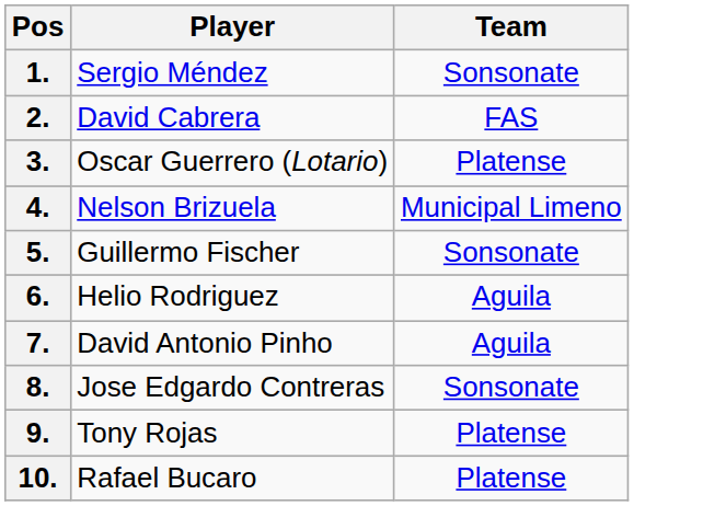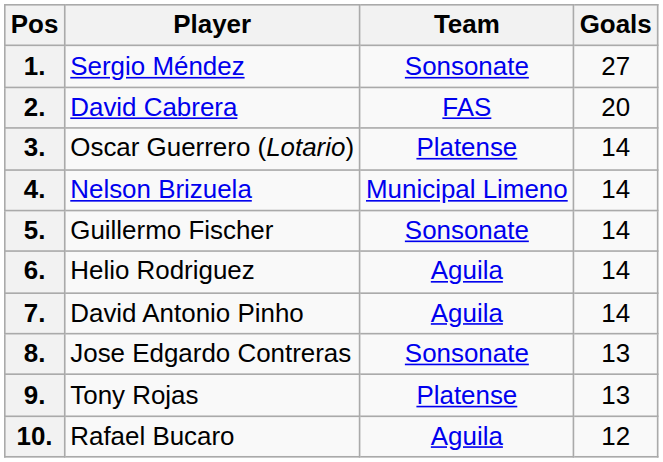+ column: Goals | 27 | 20 | 14 | 14 | 14 | 14 | 14 | 13 | 13 | 12
10. | Team: Platense -> Aguila
